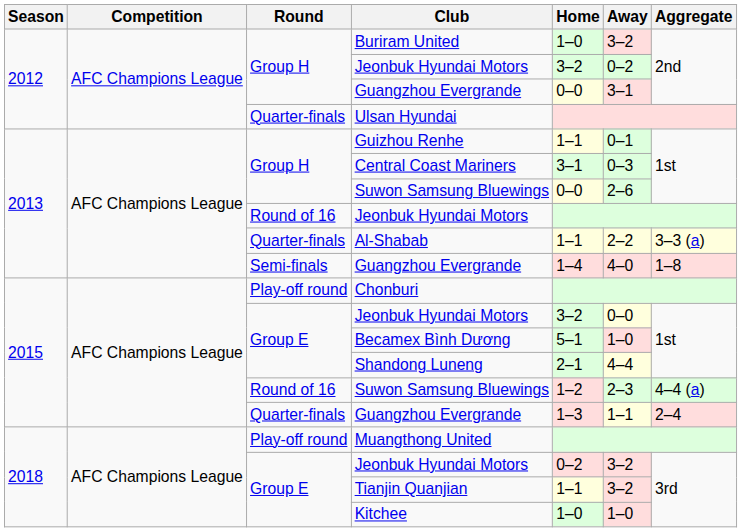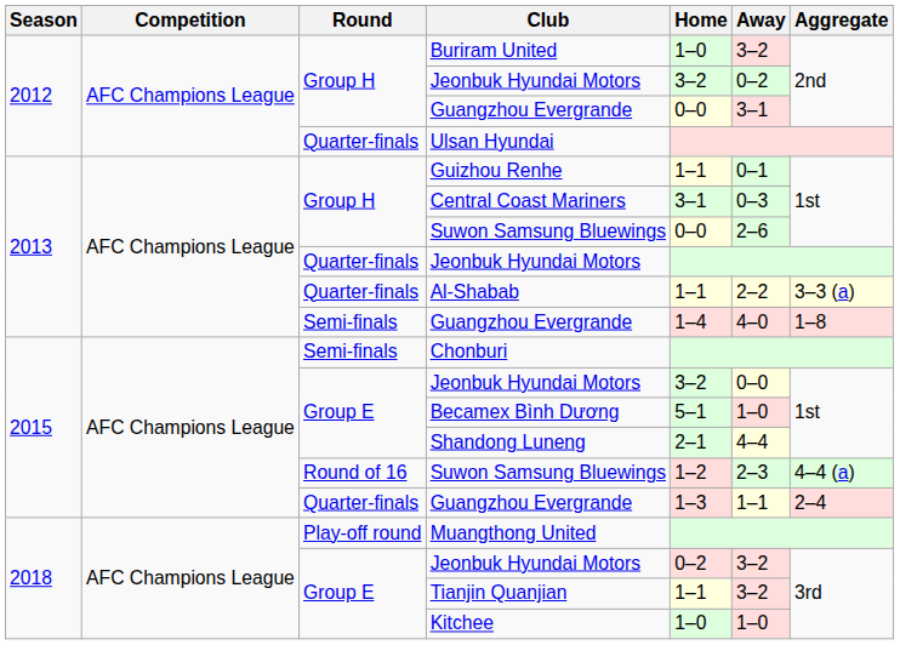2013 / Jeonbuk Hyundai Motors | Round: Round of 16 -> Quarter-finals
Chonburi | Round: Play-off round -> Semi-finals
